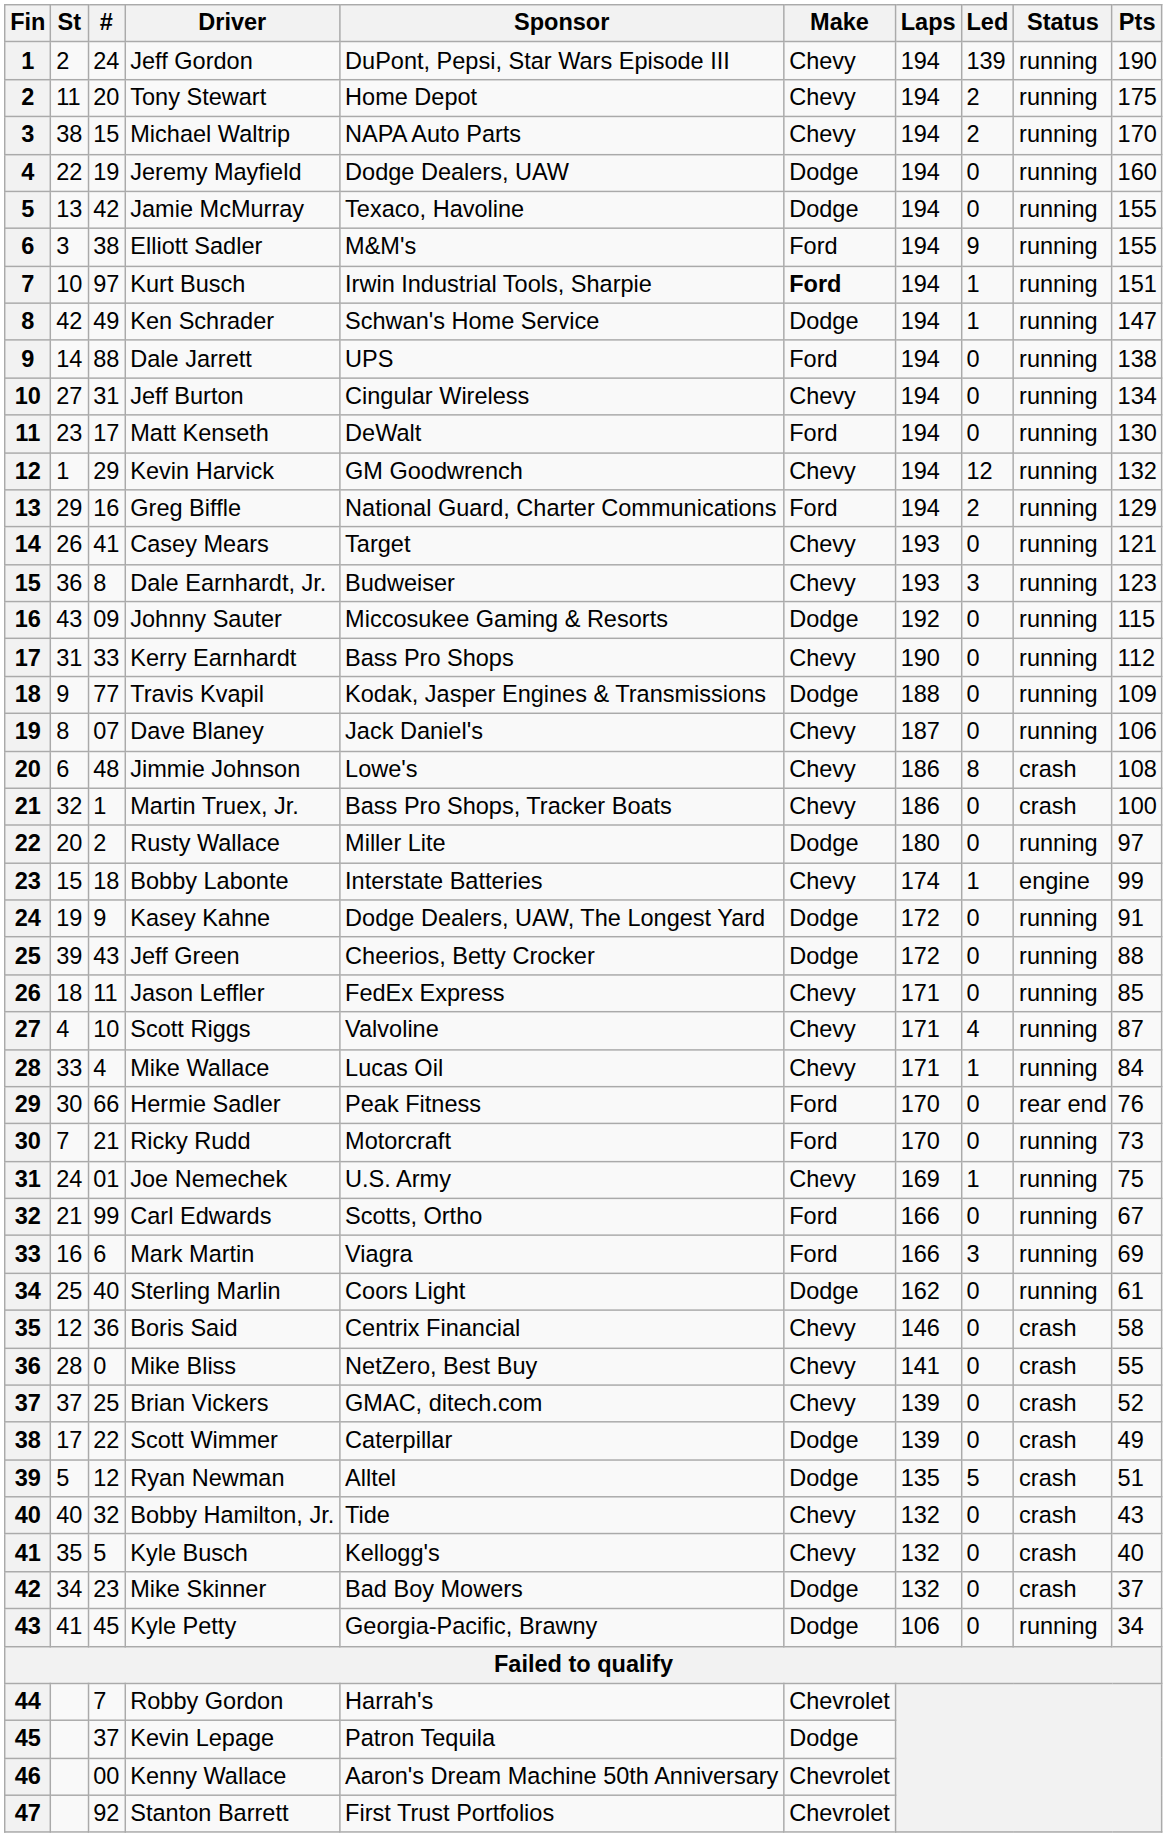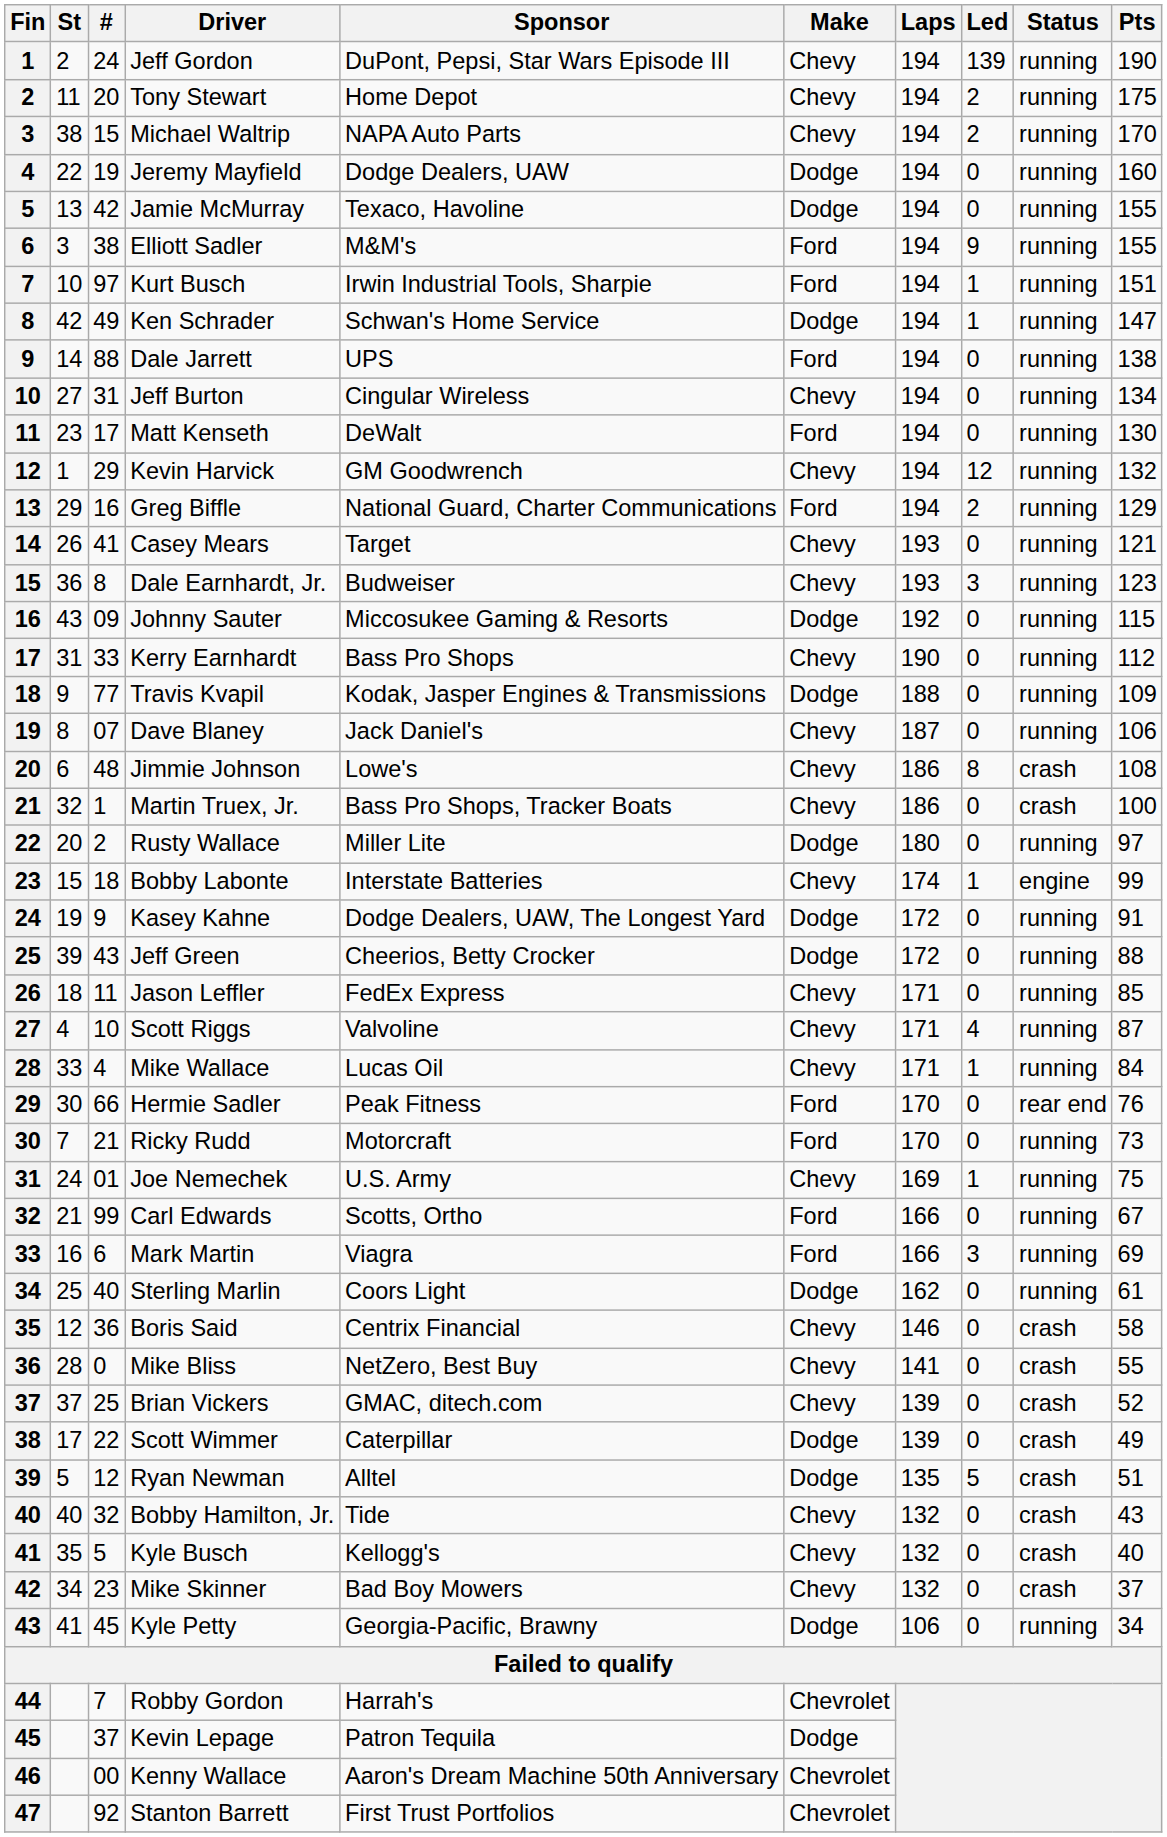Kurt Busch | Make: bold -> normal
Mike Skinner | Make: Dodge -> Chevy
